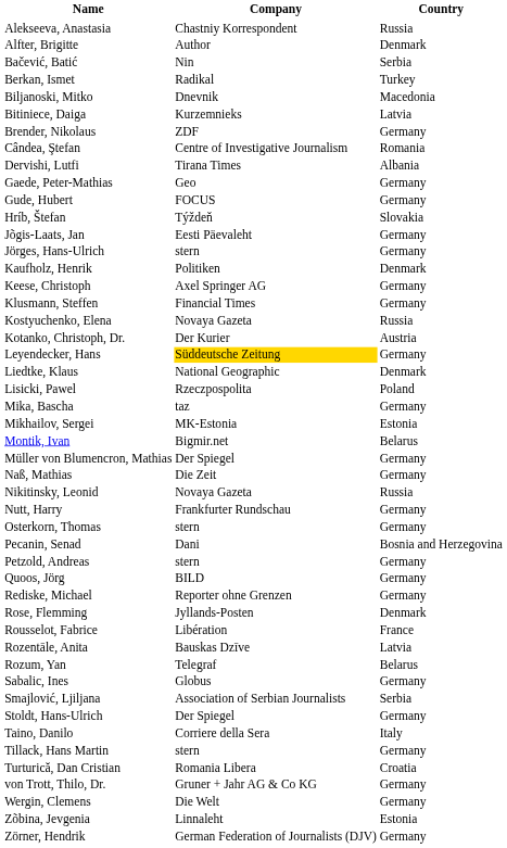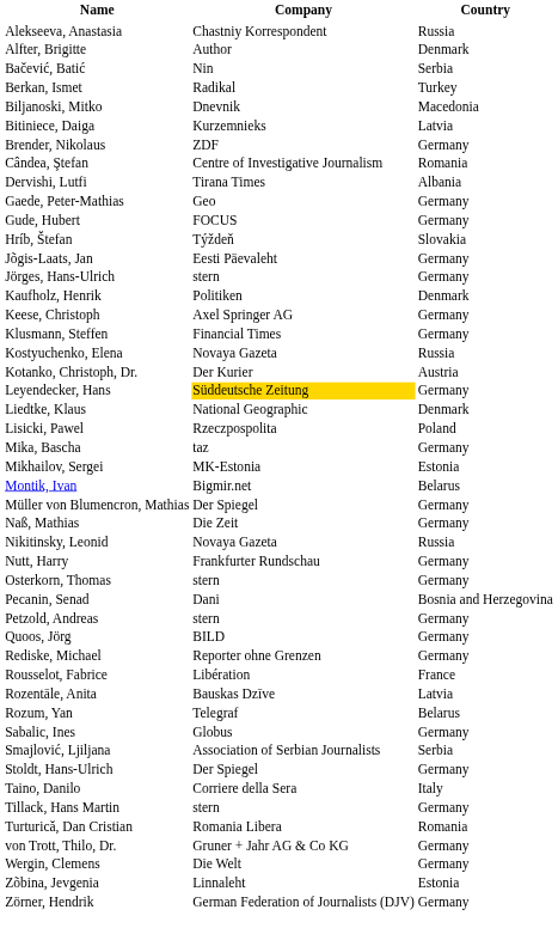- row: Rose, Flemming | Jyllands-Posten | Denmark
Turturică, Dan Cristian | Country: Croatia -> Romania
